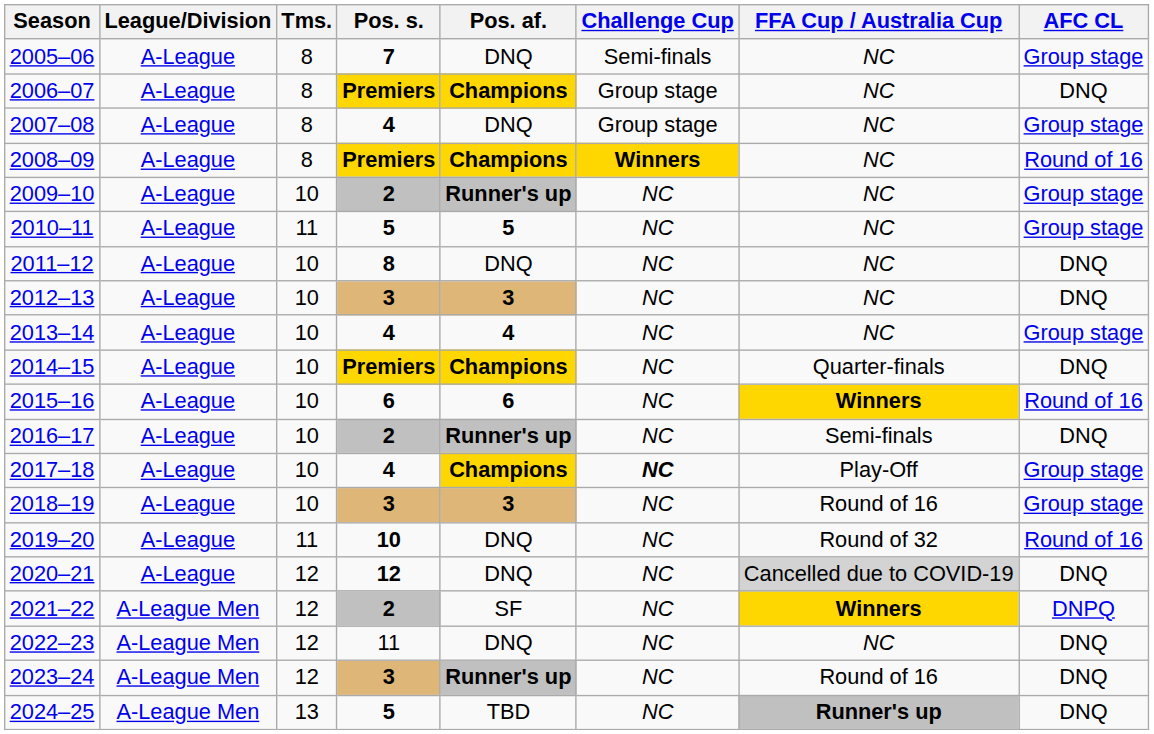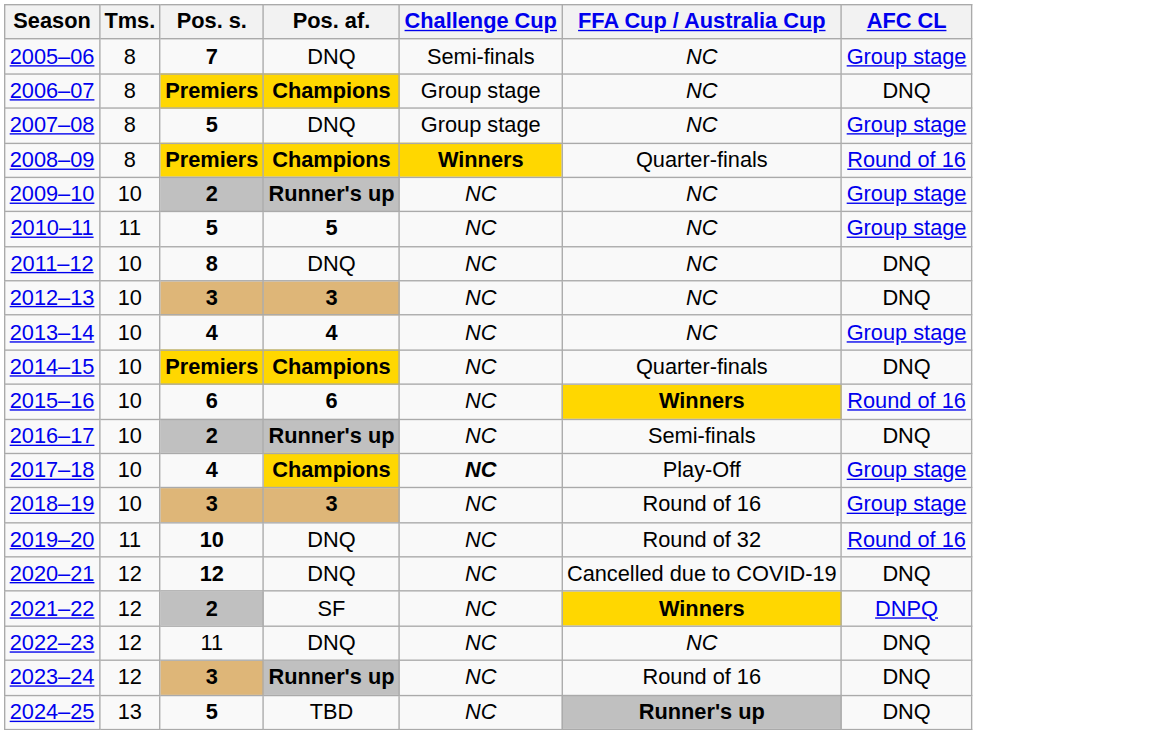- column: League/Division | A-League | A-League | A-League | A-League | A-League | A-League | A-League | A-League | A-League | A-League | A-League | A-League | A-League | A-League | A-League | A-League | A-League Men | A-League Men | A-League Men | A-League Men
2007–08 | Pos. s.: 4 -> 5
2008–09 | FFA Cup / Australia Cup: NC -> Quarter-finals
2020–21 | FFA Cup / Australia Cup: lightgrey background -> no background
